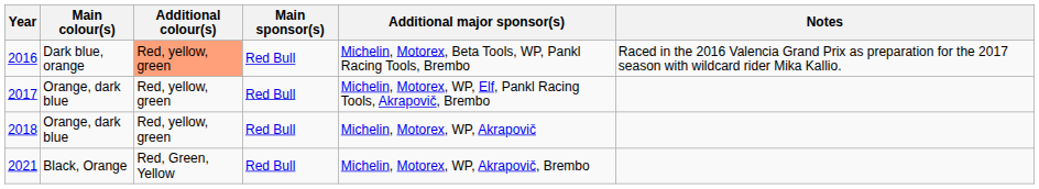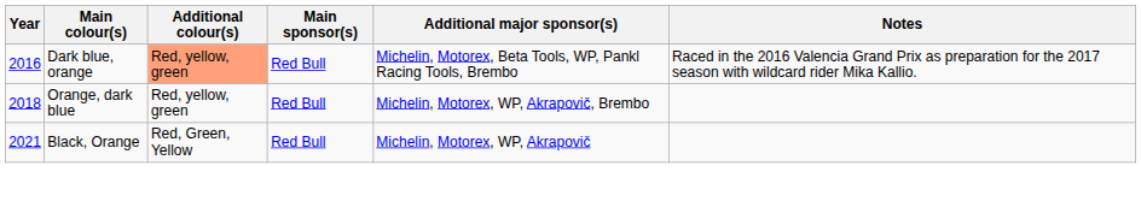- row: 2017 | Orange, dark blue | Red, yellow, green | Red Bull | Michelin, Motorex, WP, Elf, Pankl Racing Tools, Akrapovič, Brembo
2018 | Additional major sponsor(s): Michelin, Motorex, WP, Akrapovič -> Michelin, Motorex, WP, Akrapovič, Brembo
2021 | Additional major sponsor(s): Michelin, Motorex, WP, Akrapovič, Brembo -> Michelin, Motorex, WP, Akrapovič
